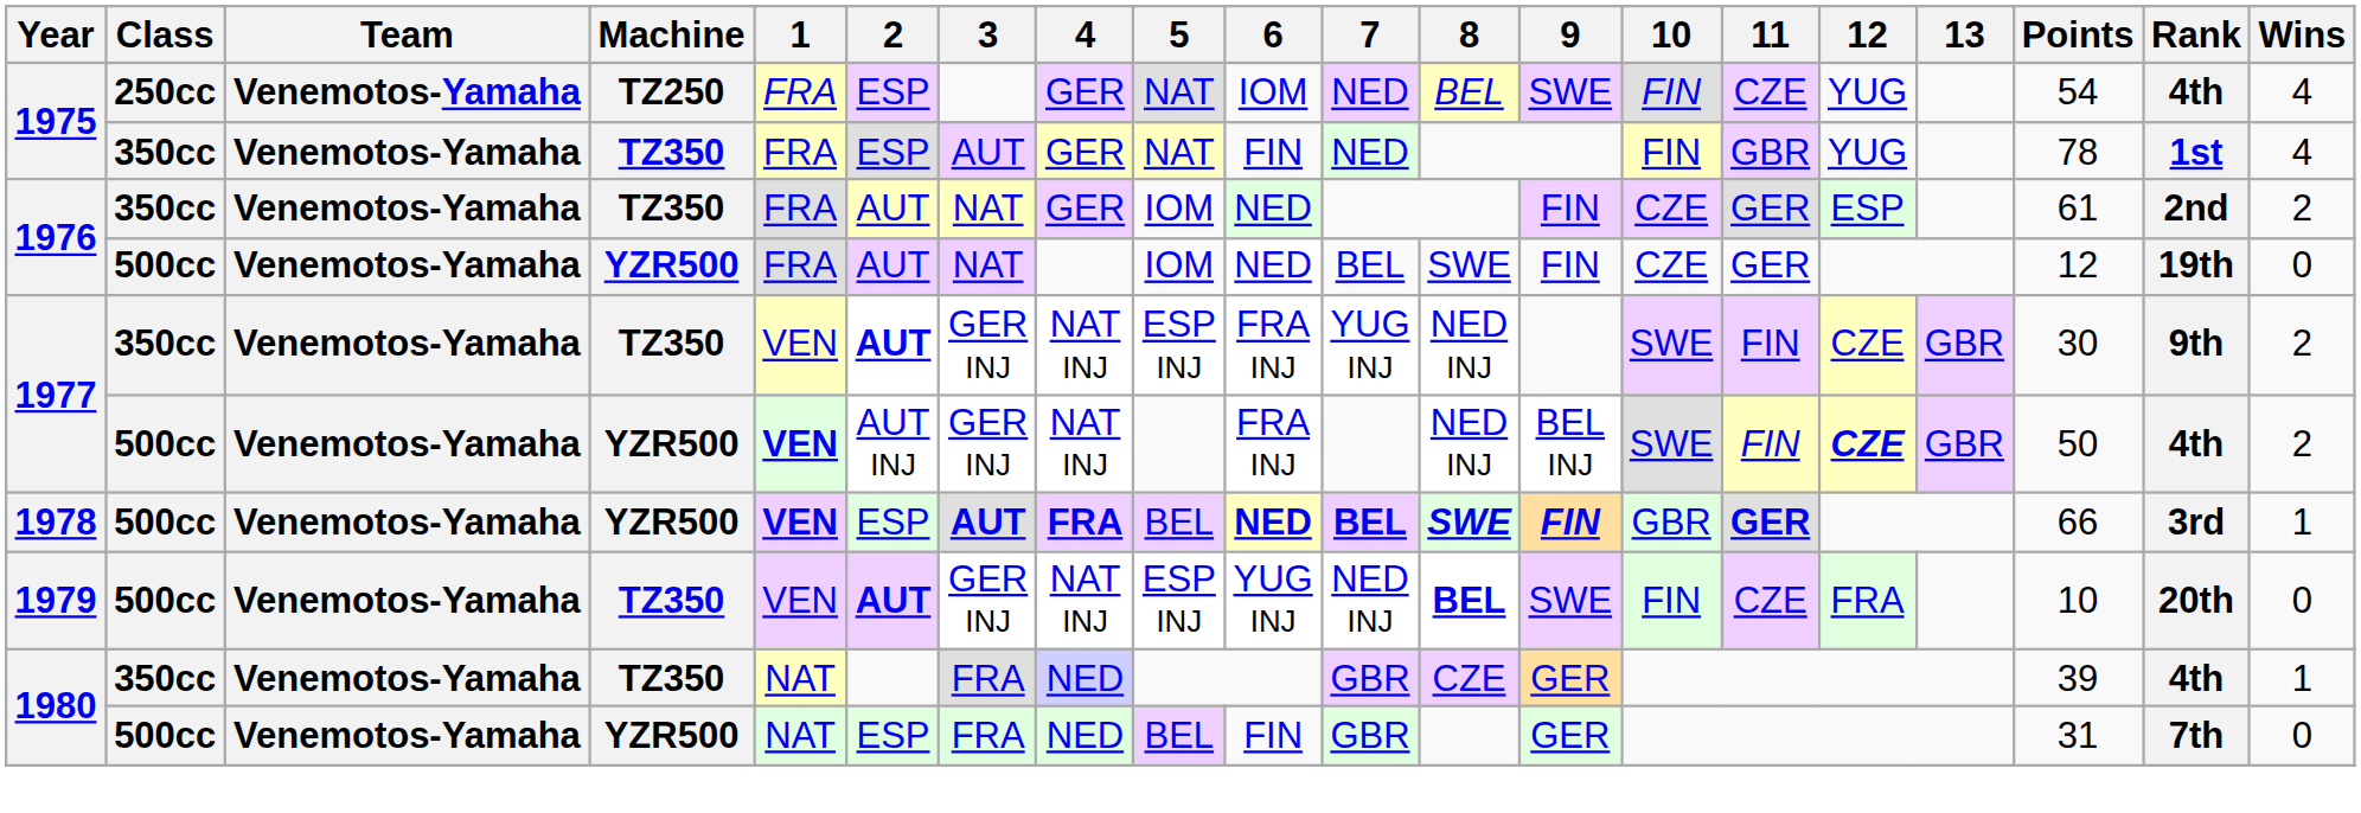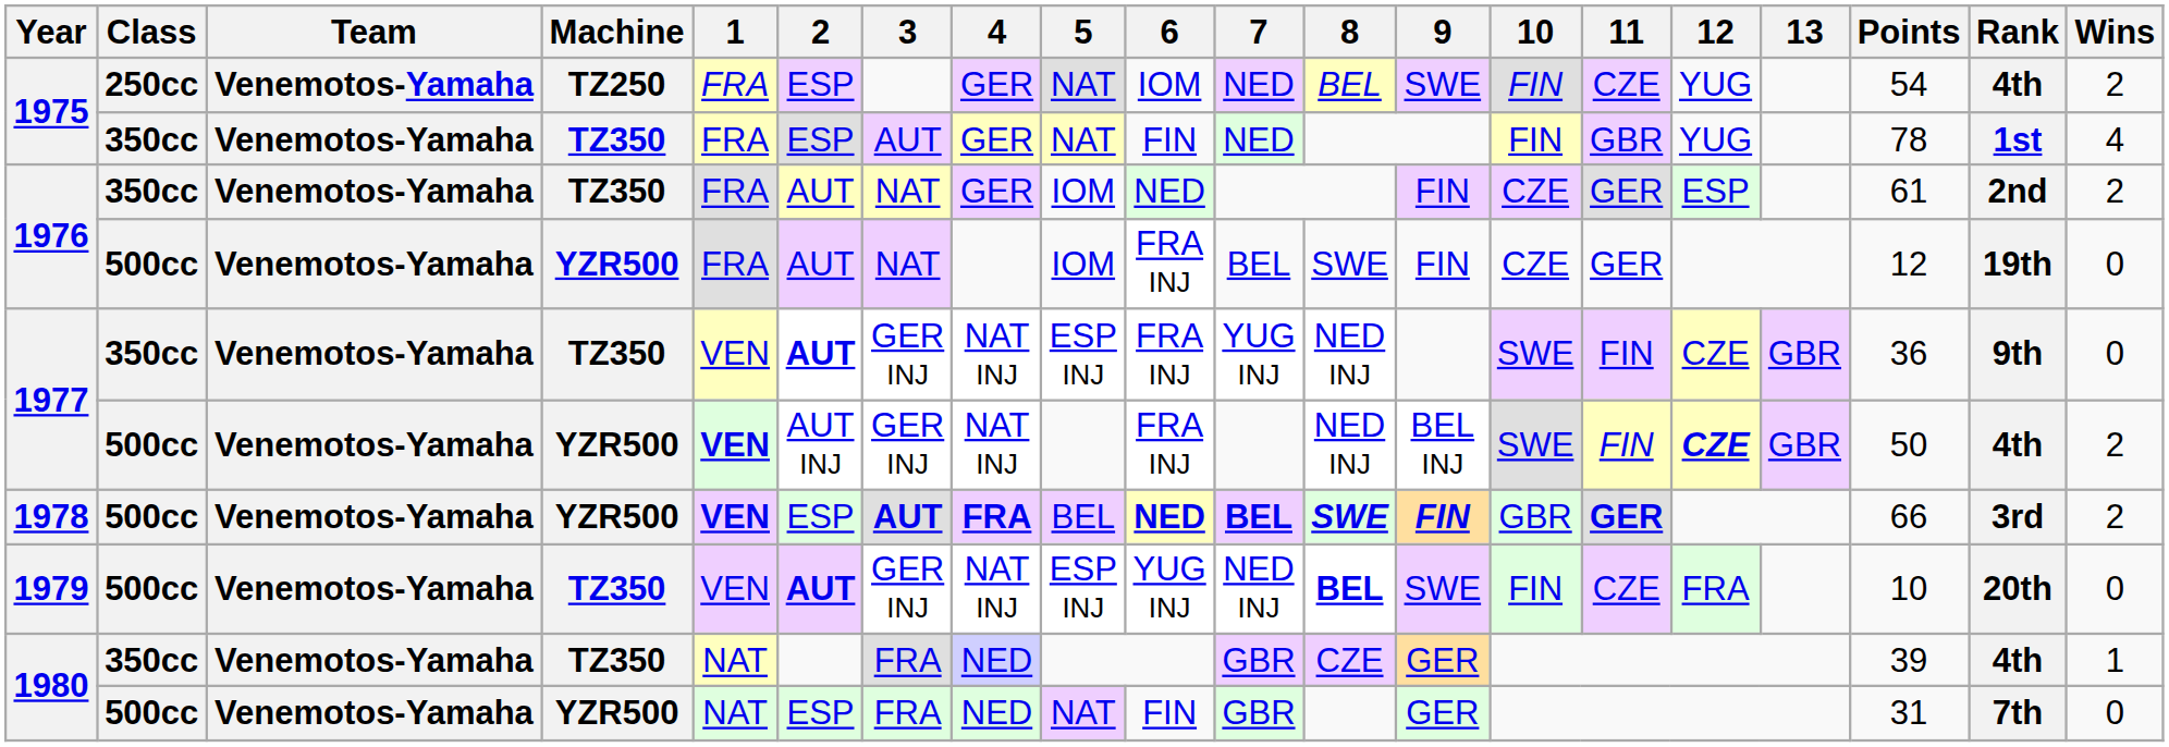1975 / 250cc | Wins: 4 -> 2
1976 / 500cc | 6: NED -> FRA INJ
1977 / 350cc | Points: 30 -> 36
1977 / 350cc | Wins: 2 -> 0
1978 | Wins: 1 -> 2
1980 / 500cc | 5: BEL -> NAT
